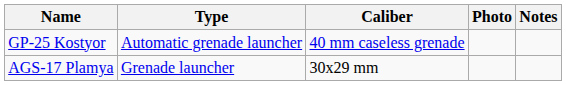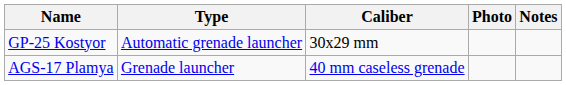GP-25 Kostyor | Caliber: 40 mm caseless grenade -> 30x29 mm
AGS-17 Plamya | Caliber: 30x29 mm -> 40 mm caseless grenade
